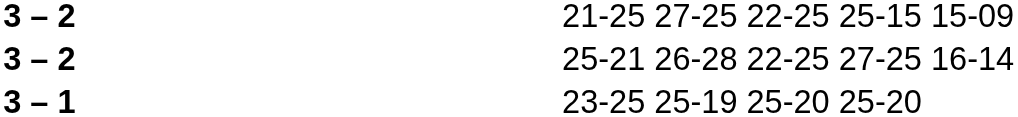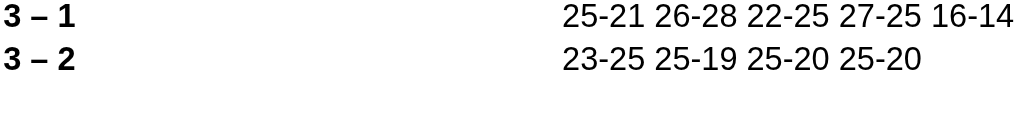- row: 3 – 2 | 21-25 27-25 22-25 25-15 15-09
25-21 26-28 22-25 27-25 16-14 | column 2: 3 – 2 -> 3 – 1
23-25 25-19 25-20 25-20 | column 2: 3 – 1 -> 3 – 2
